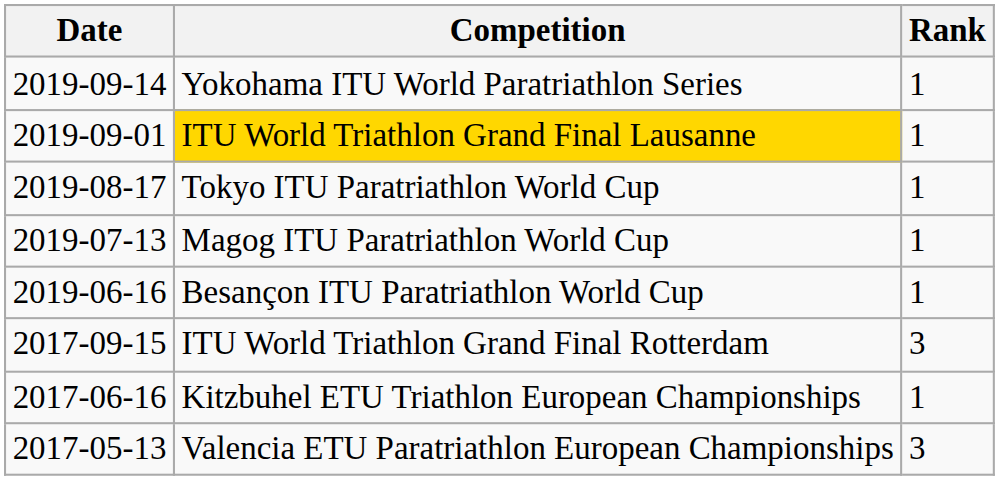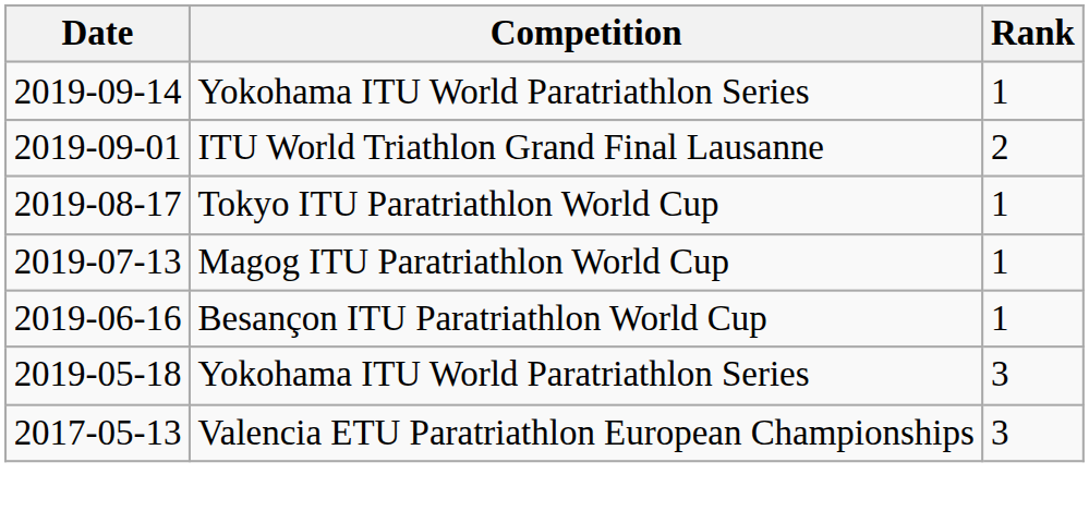2019-09-01 | Competition: gold background -> no background
2019-09-01 | Rank: 1 -> 2
+ row: 2019-05-18 | Yokohama ITU World Paratriathlon Series | 3
- row: 2017-09-15 | ITU World Triathlon Grand Final Rotterdam | 3
- row: 2017-06-16 | Kitzbuhel ETU Triathlon European Championships | 1
